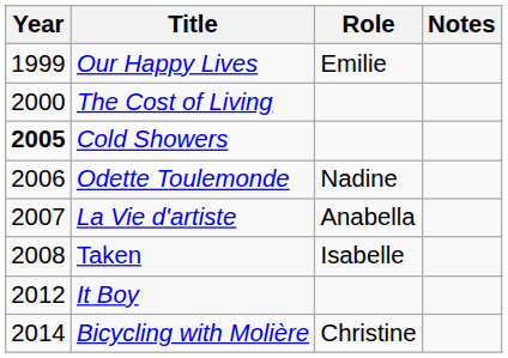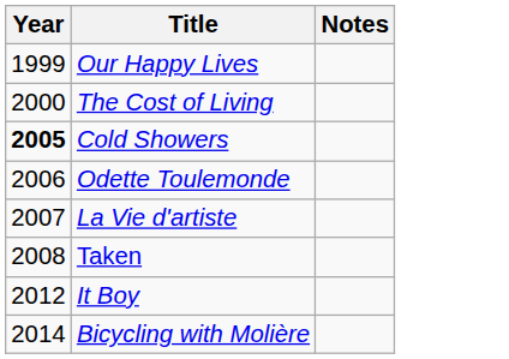- column: Role | Emilie | Nadine | Anabella | Isabelle | Christine
